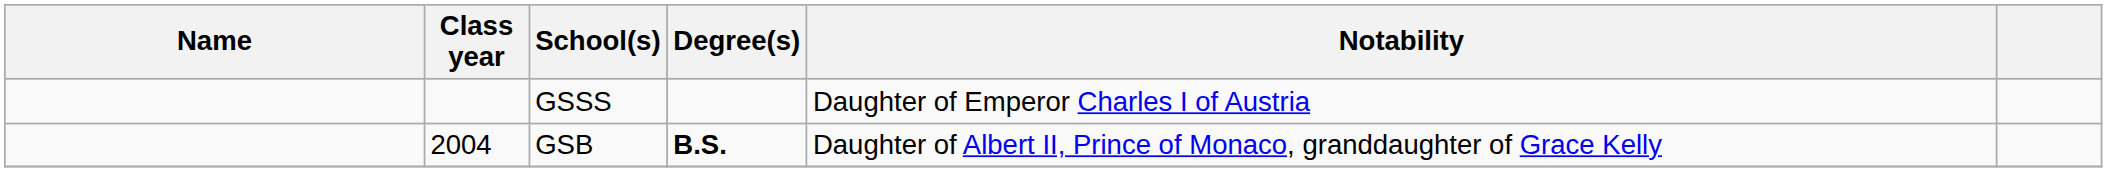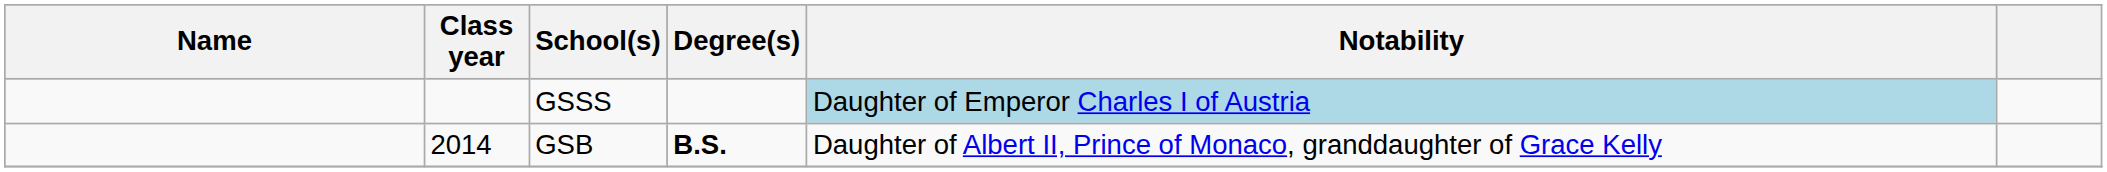GSSS | Notability: no background -> lightblue background
GSB | Class year: 2004 -> 2014
